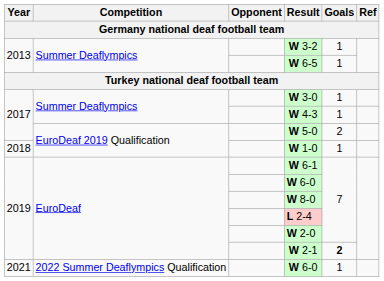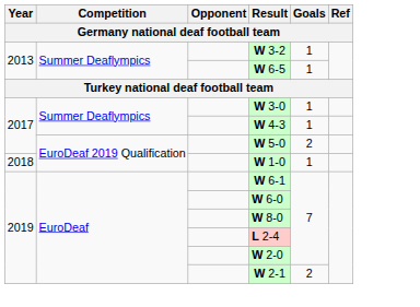W 2-1 | Goals: bold -> normal
- row: 2021 | 2022 Summer Deaflympics Qualification | W 6-0 | 1
